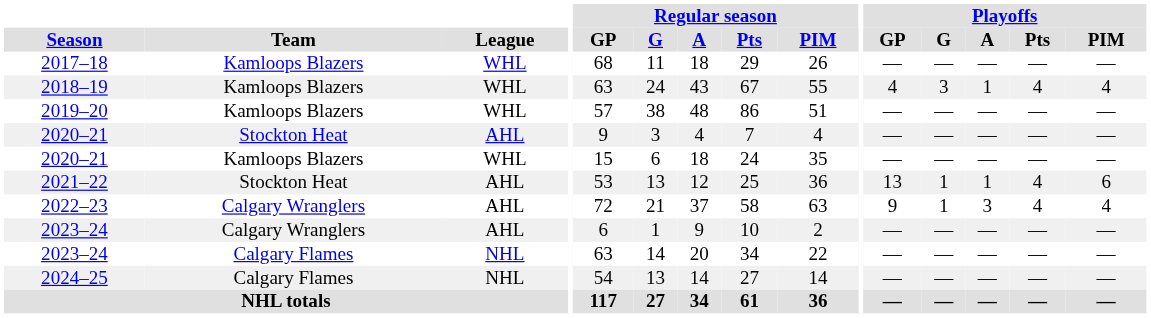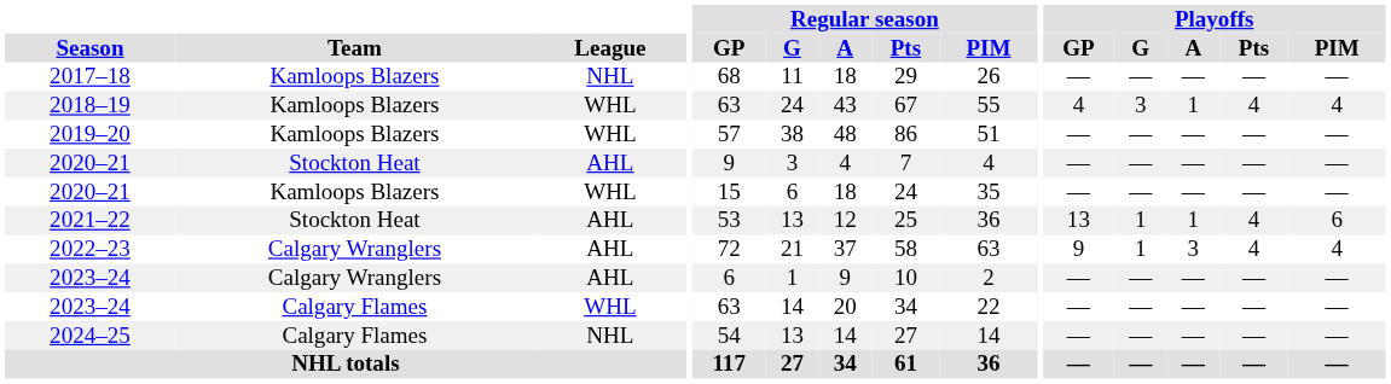2017–18 | League: WHL -> NHL
2023–24 / Calgary Flames | League: NHL -> WHL
